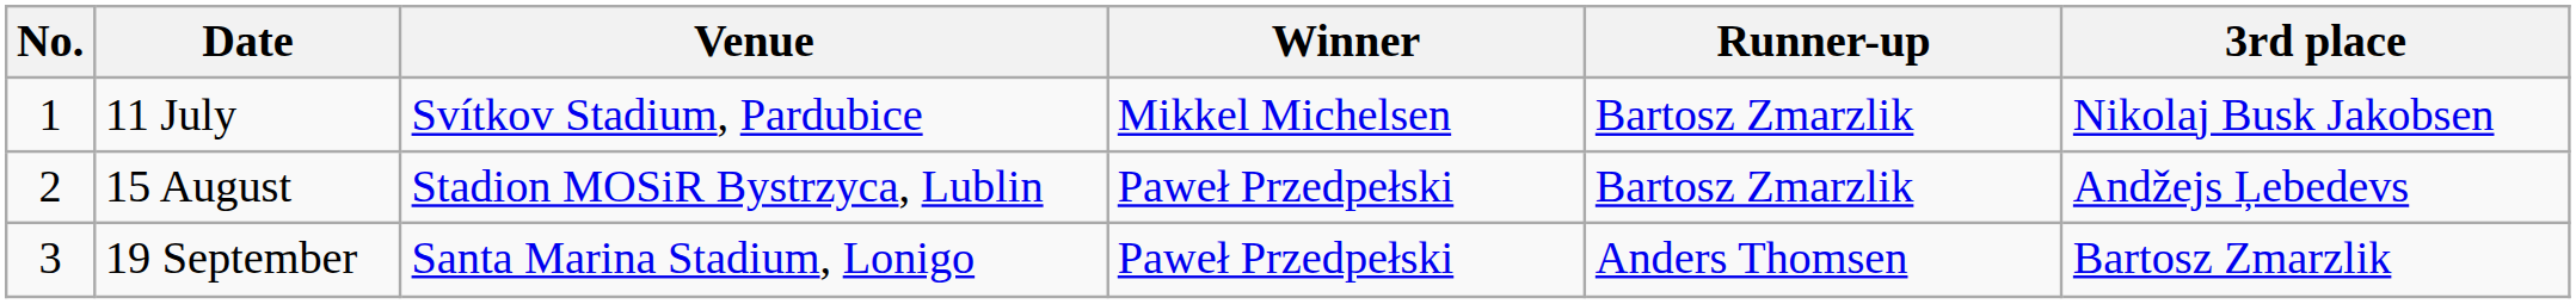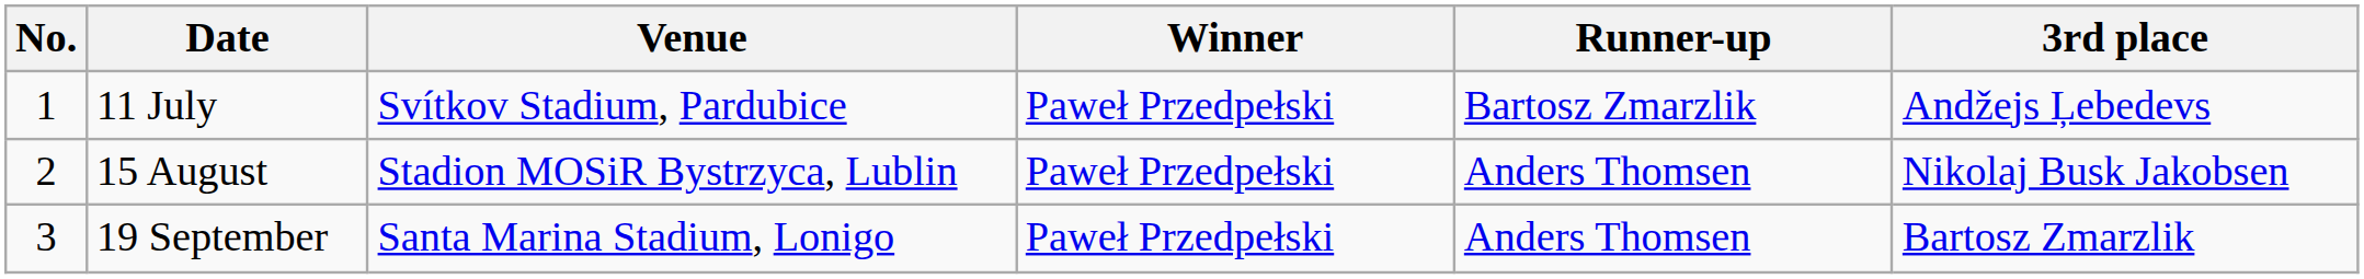11 July | Winner: Mikkel Michelsen -> Paweł Przedpełski
11 July | 3rd place: Nikolaj Busk Jakobsen -> Andžejs Ļebedevs
15 August | Runner-up: Bartosz Zmarzlik -> Anders Thomsen
15 August | 3rd place: Andžejs Ļebedevs -> Nikolaj Busk Jakobsen
